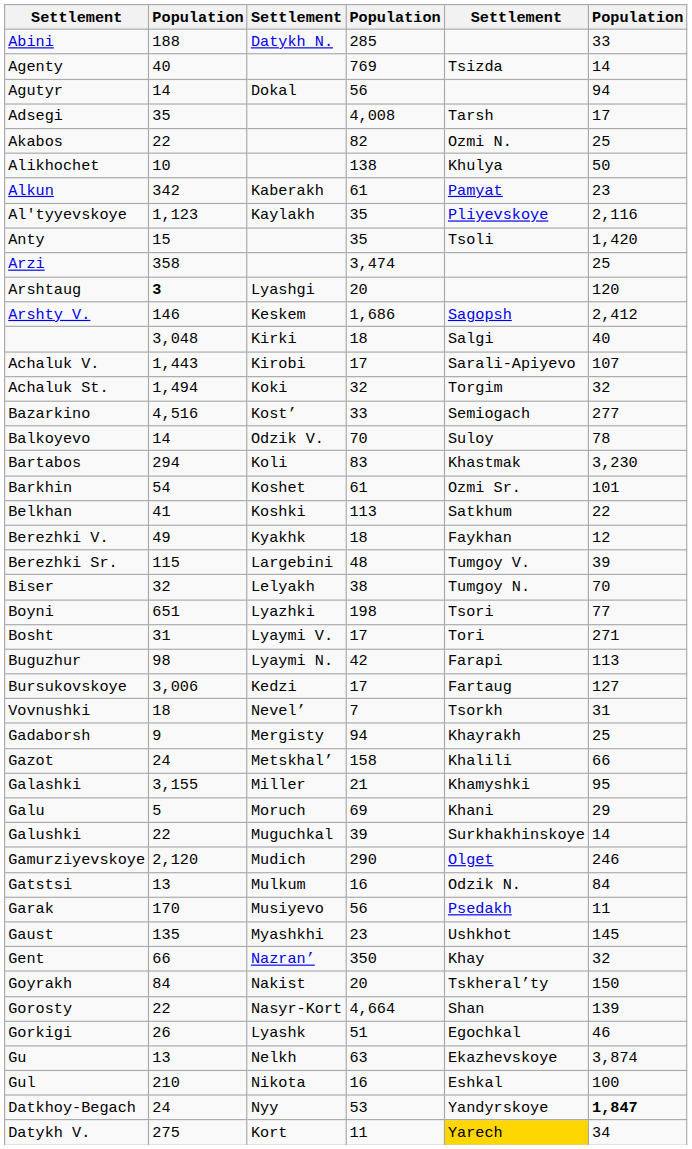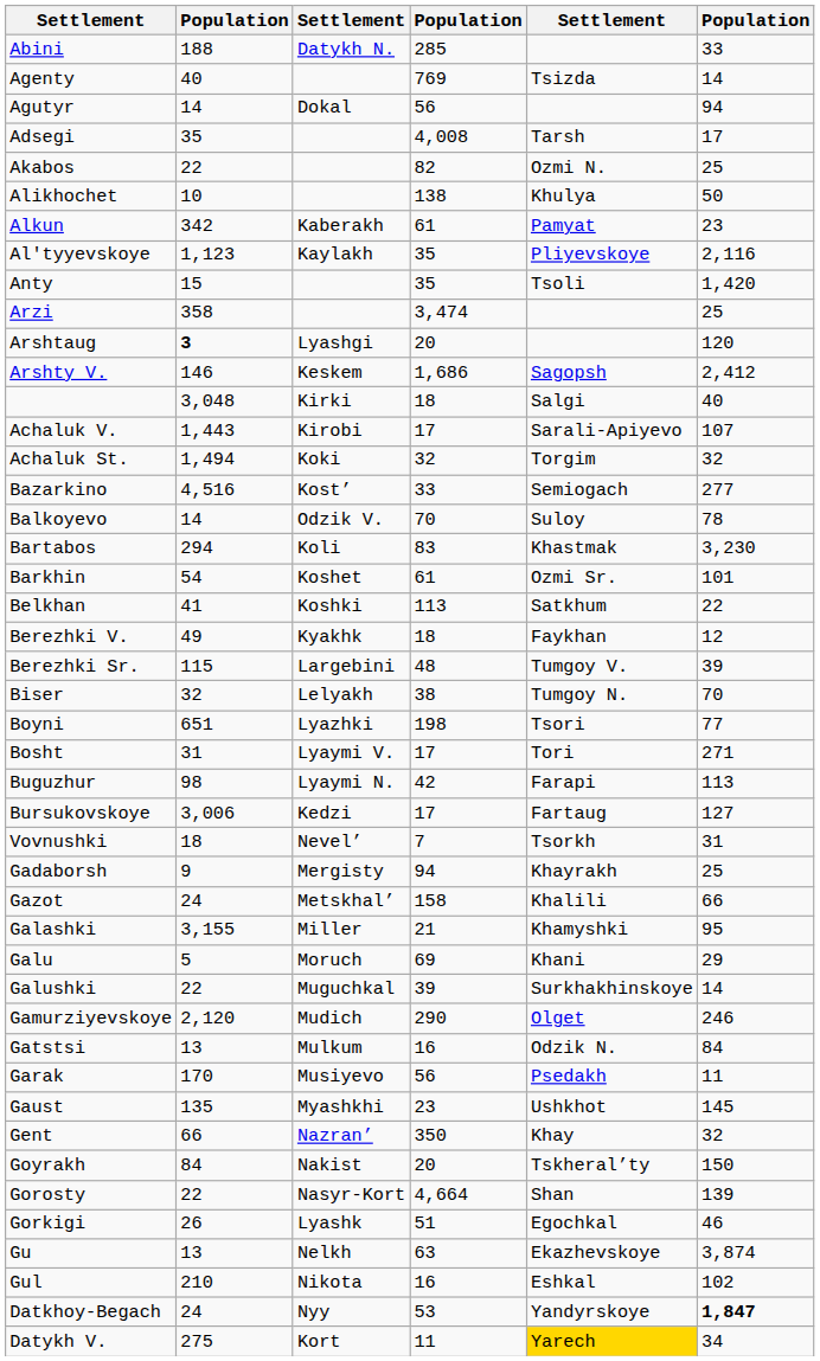Gul | column 6: 100 -> 102
